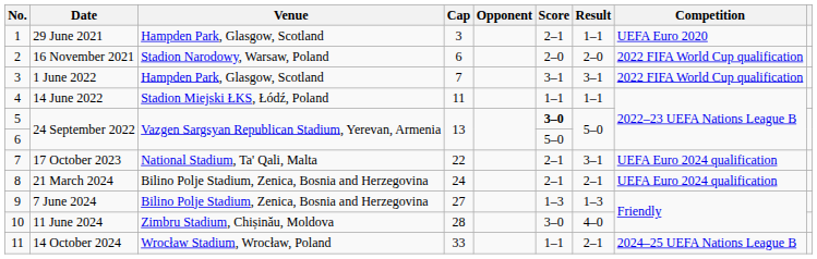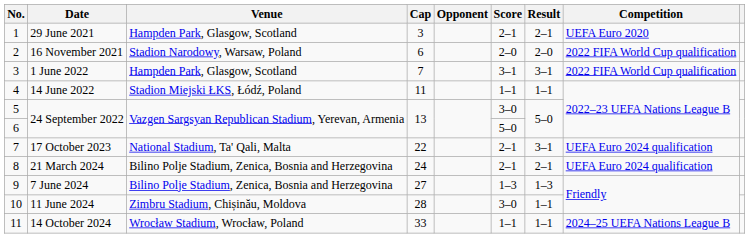29 June 2021 | Result: 1–1 -> 2–1
5 / 24 September 2022 | Score: bold -> normal
11 June 2024 | Result: 4–0 -> 1–1
14 October 2024 | Result: 2–1 -> 1–1
